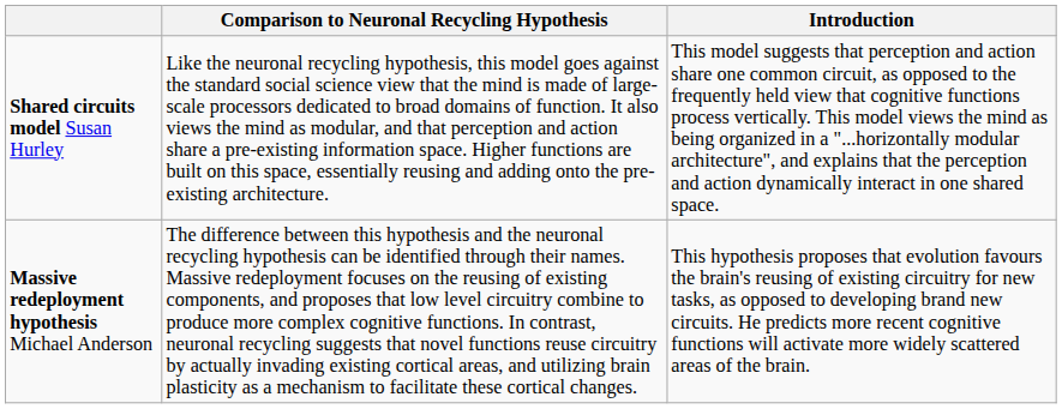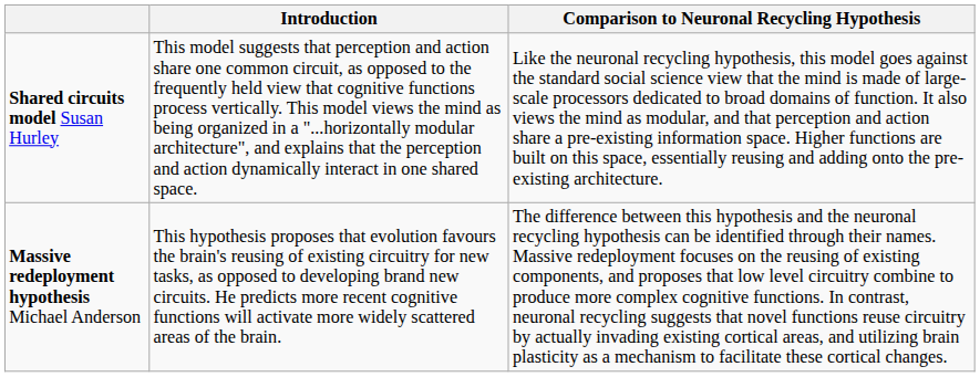columns swapped: Introduction <-> Comparison to Neuronal Recycling Hypothesis
